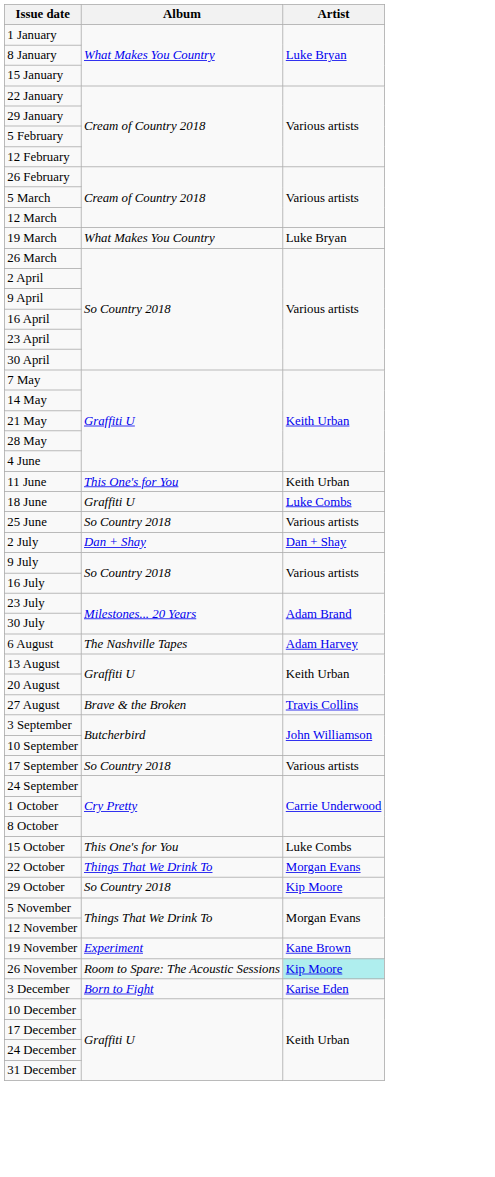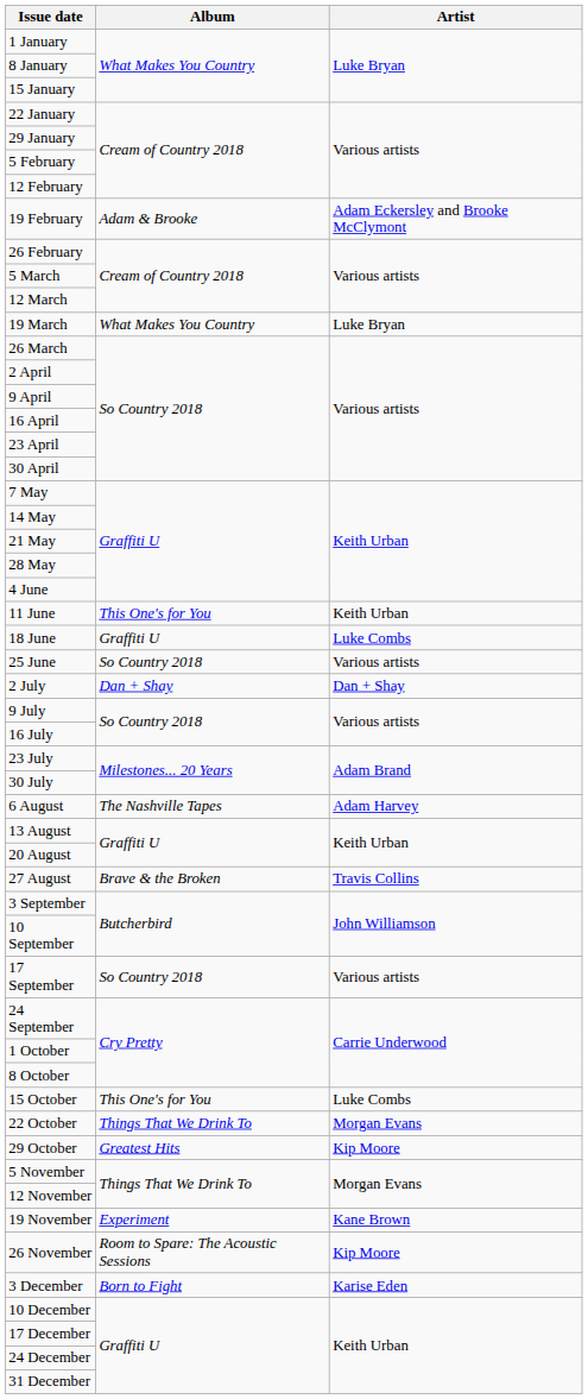+ row: 19 February | Adam & Brooke | Adam Eckersley and Brooke McClymont
29 October | Album: So Country 2018 -> Greatest Hits
26 November | Artist: paleturquoise background -> no background
